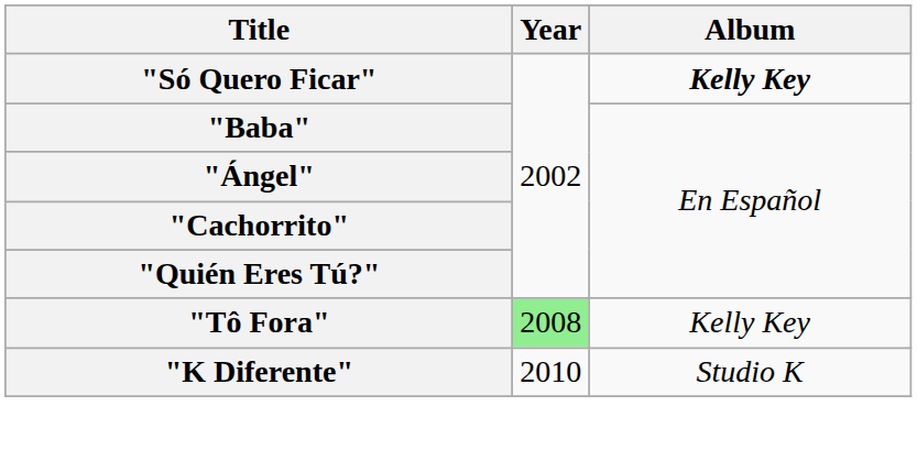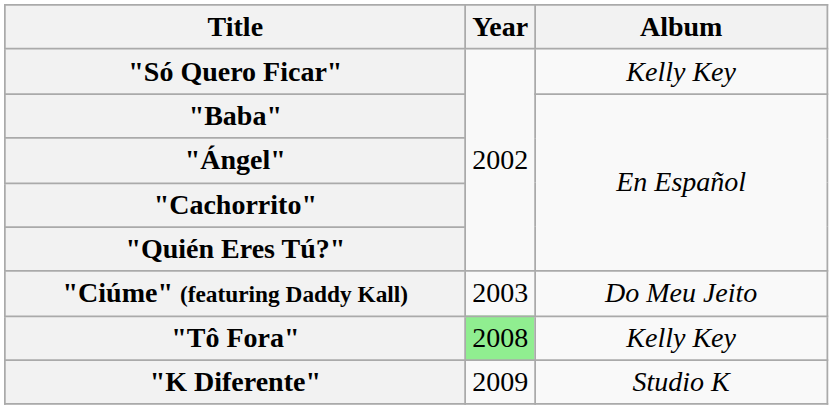"Só Quero Ficar" | Album: bold -> normal
+ row: "Ciúme" (featuring Daddy Kall) | 2003 | Do Meu Jeito
"K Diferente" | Year: 2010 -> 2009
